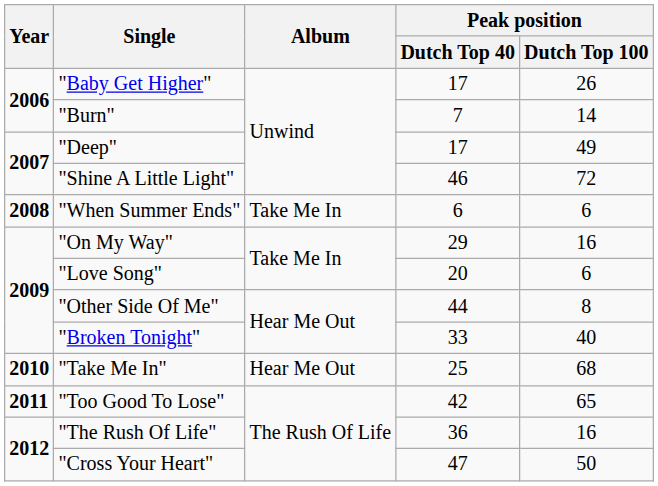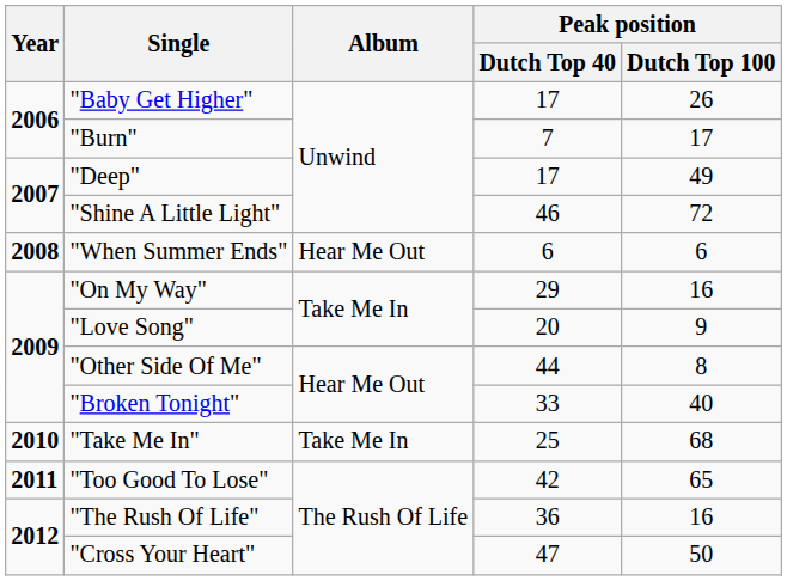"Burn" | Peak position / Dutch Top 100: 14 -> 17
"When Summer Ends" | Album: Take Me In -> Hear Me Out
"Love Song" | Peak position / Dutch Top 100: 6 -> 9
"Take Me In" | Album: Hear Me Out -> Take Me In
